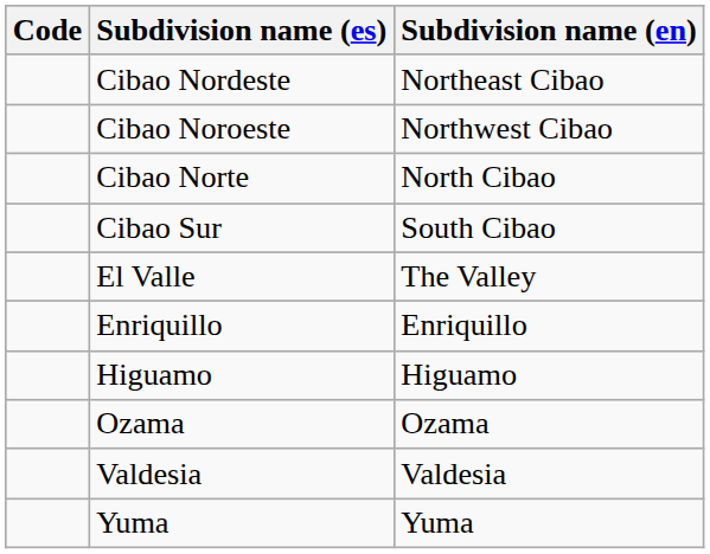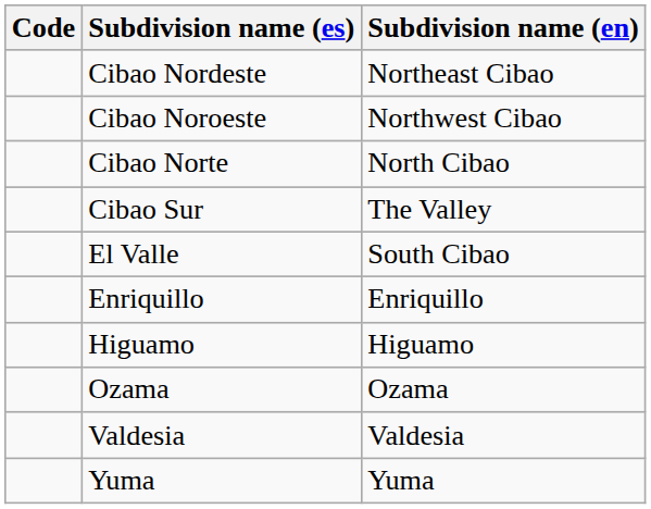Cibao Sur | Subdivision name (en): South Cibao -> The Valley
El Valle | Subdivision name (en): The Valley -> South Cibao
